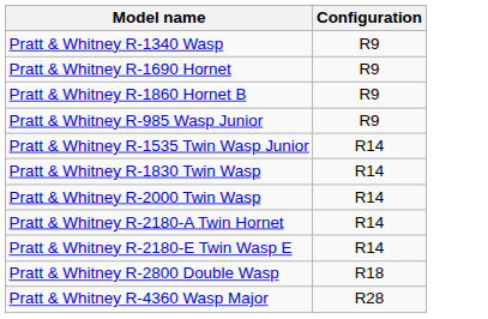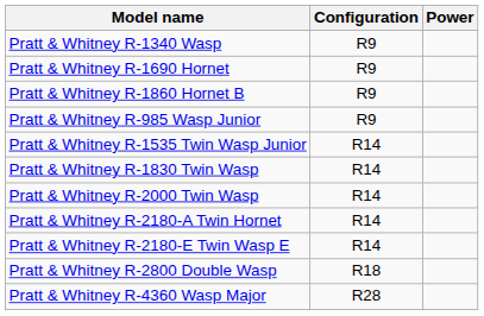+ column: Power
